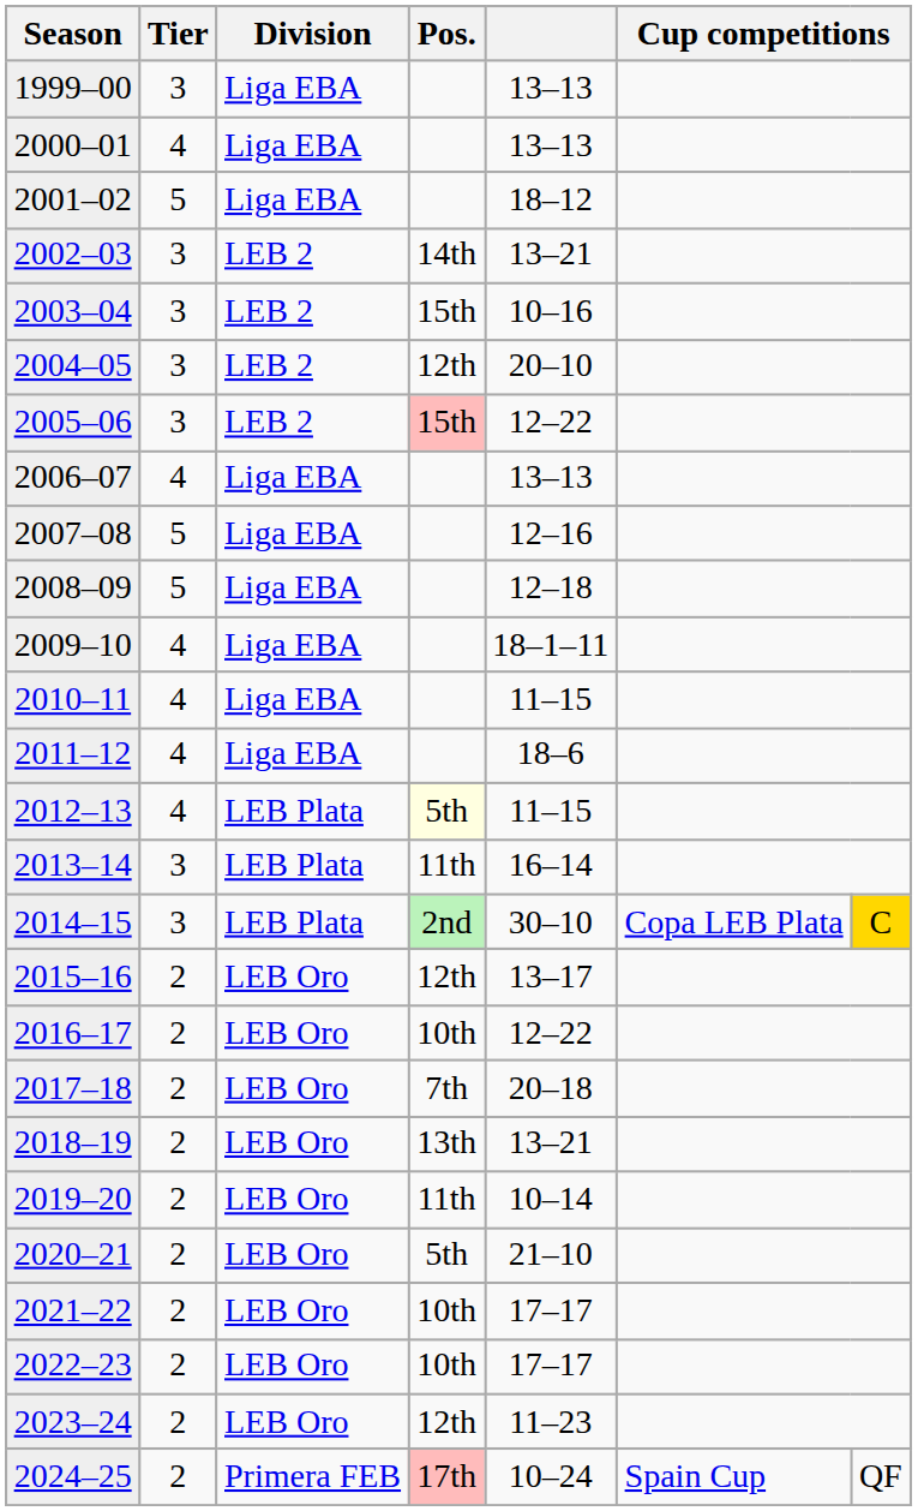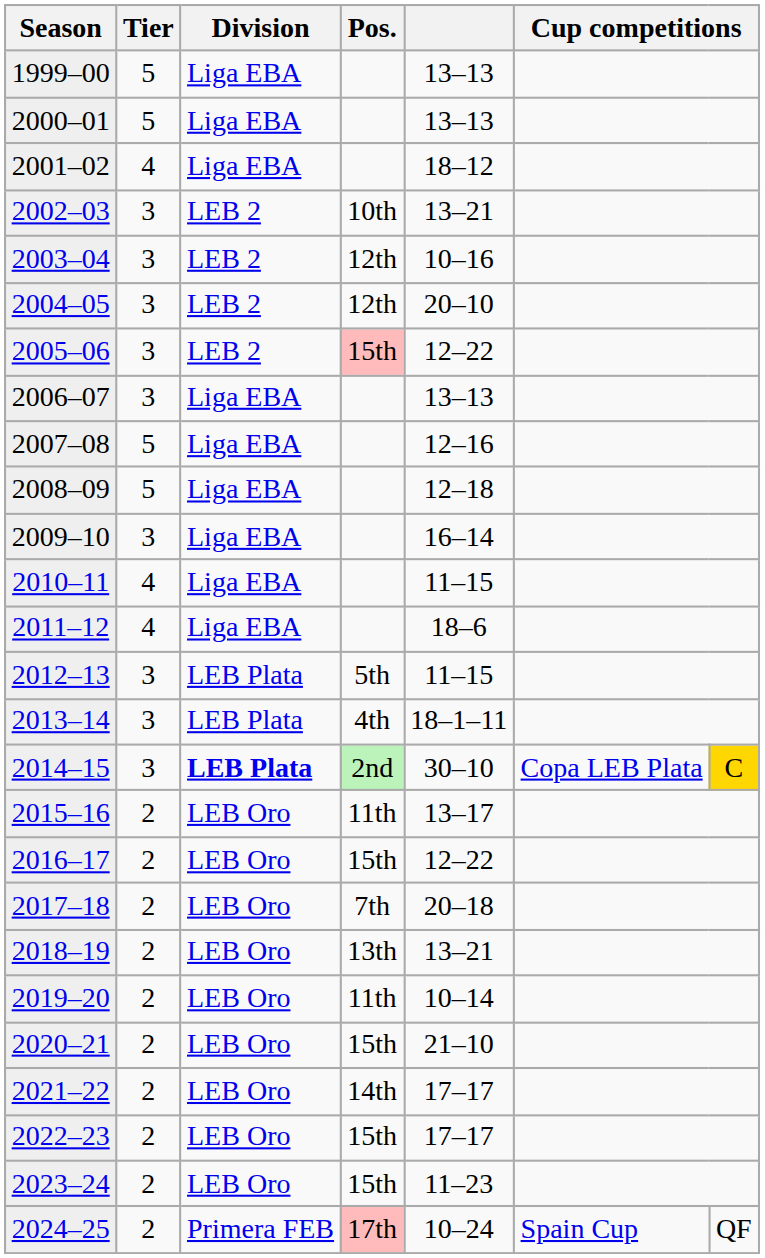1999–00 | Tier: 3 -> 5
2000–01 | Tier: 4 -> 5
2001–02 | Tier: 5 -> 4
2002–03 | Pos.: 14th -> 10th
2003–04 | Pos.: 15th -> 12th
2006–07 | Tier: 4 -> 3
2009–10 | Tier: 4 -> 3
2009–10 | column 5: 18–1–11 -> 16–14
2012–13 | Tier: 4 -> 3
2012–13 | Pos.: lightyellow background -> no background
2013–14 | Pos.: 11th -> 4th
2013–14 | column 5: 16–14 -> 18–1–11
2014–15 | Division: normal -> bold
2015–16 | Pos.: 12th -> 11th
2016–17 | Pos.: 10th -> 15th
2020–21 | Pos.: 5th -> 15th
2021–22 | Pos.: 10th -> 14th
2022–23 | Pos.: 10th -> 15th
2023–24 | Pos.: 12th -> 15th
